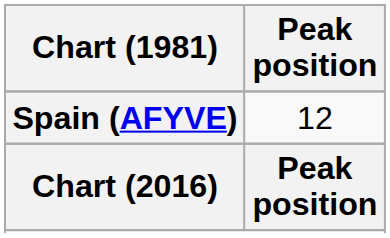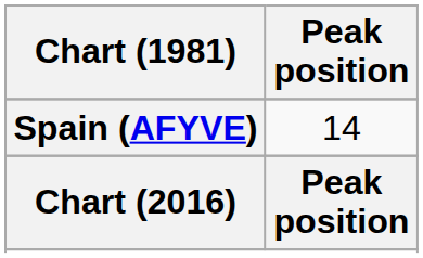Spain (AFYVE) | Peak position: 12 -> 14
